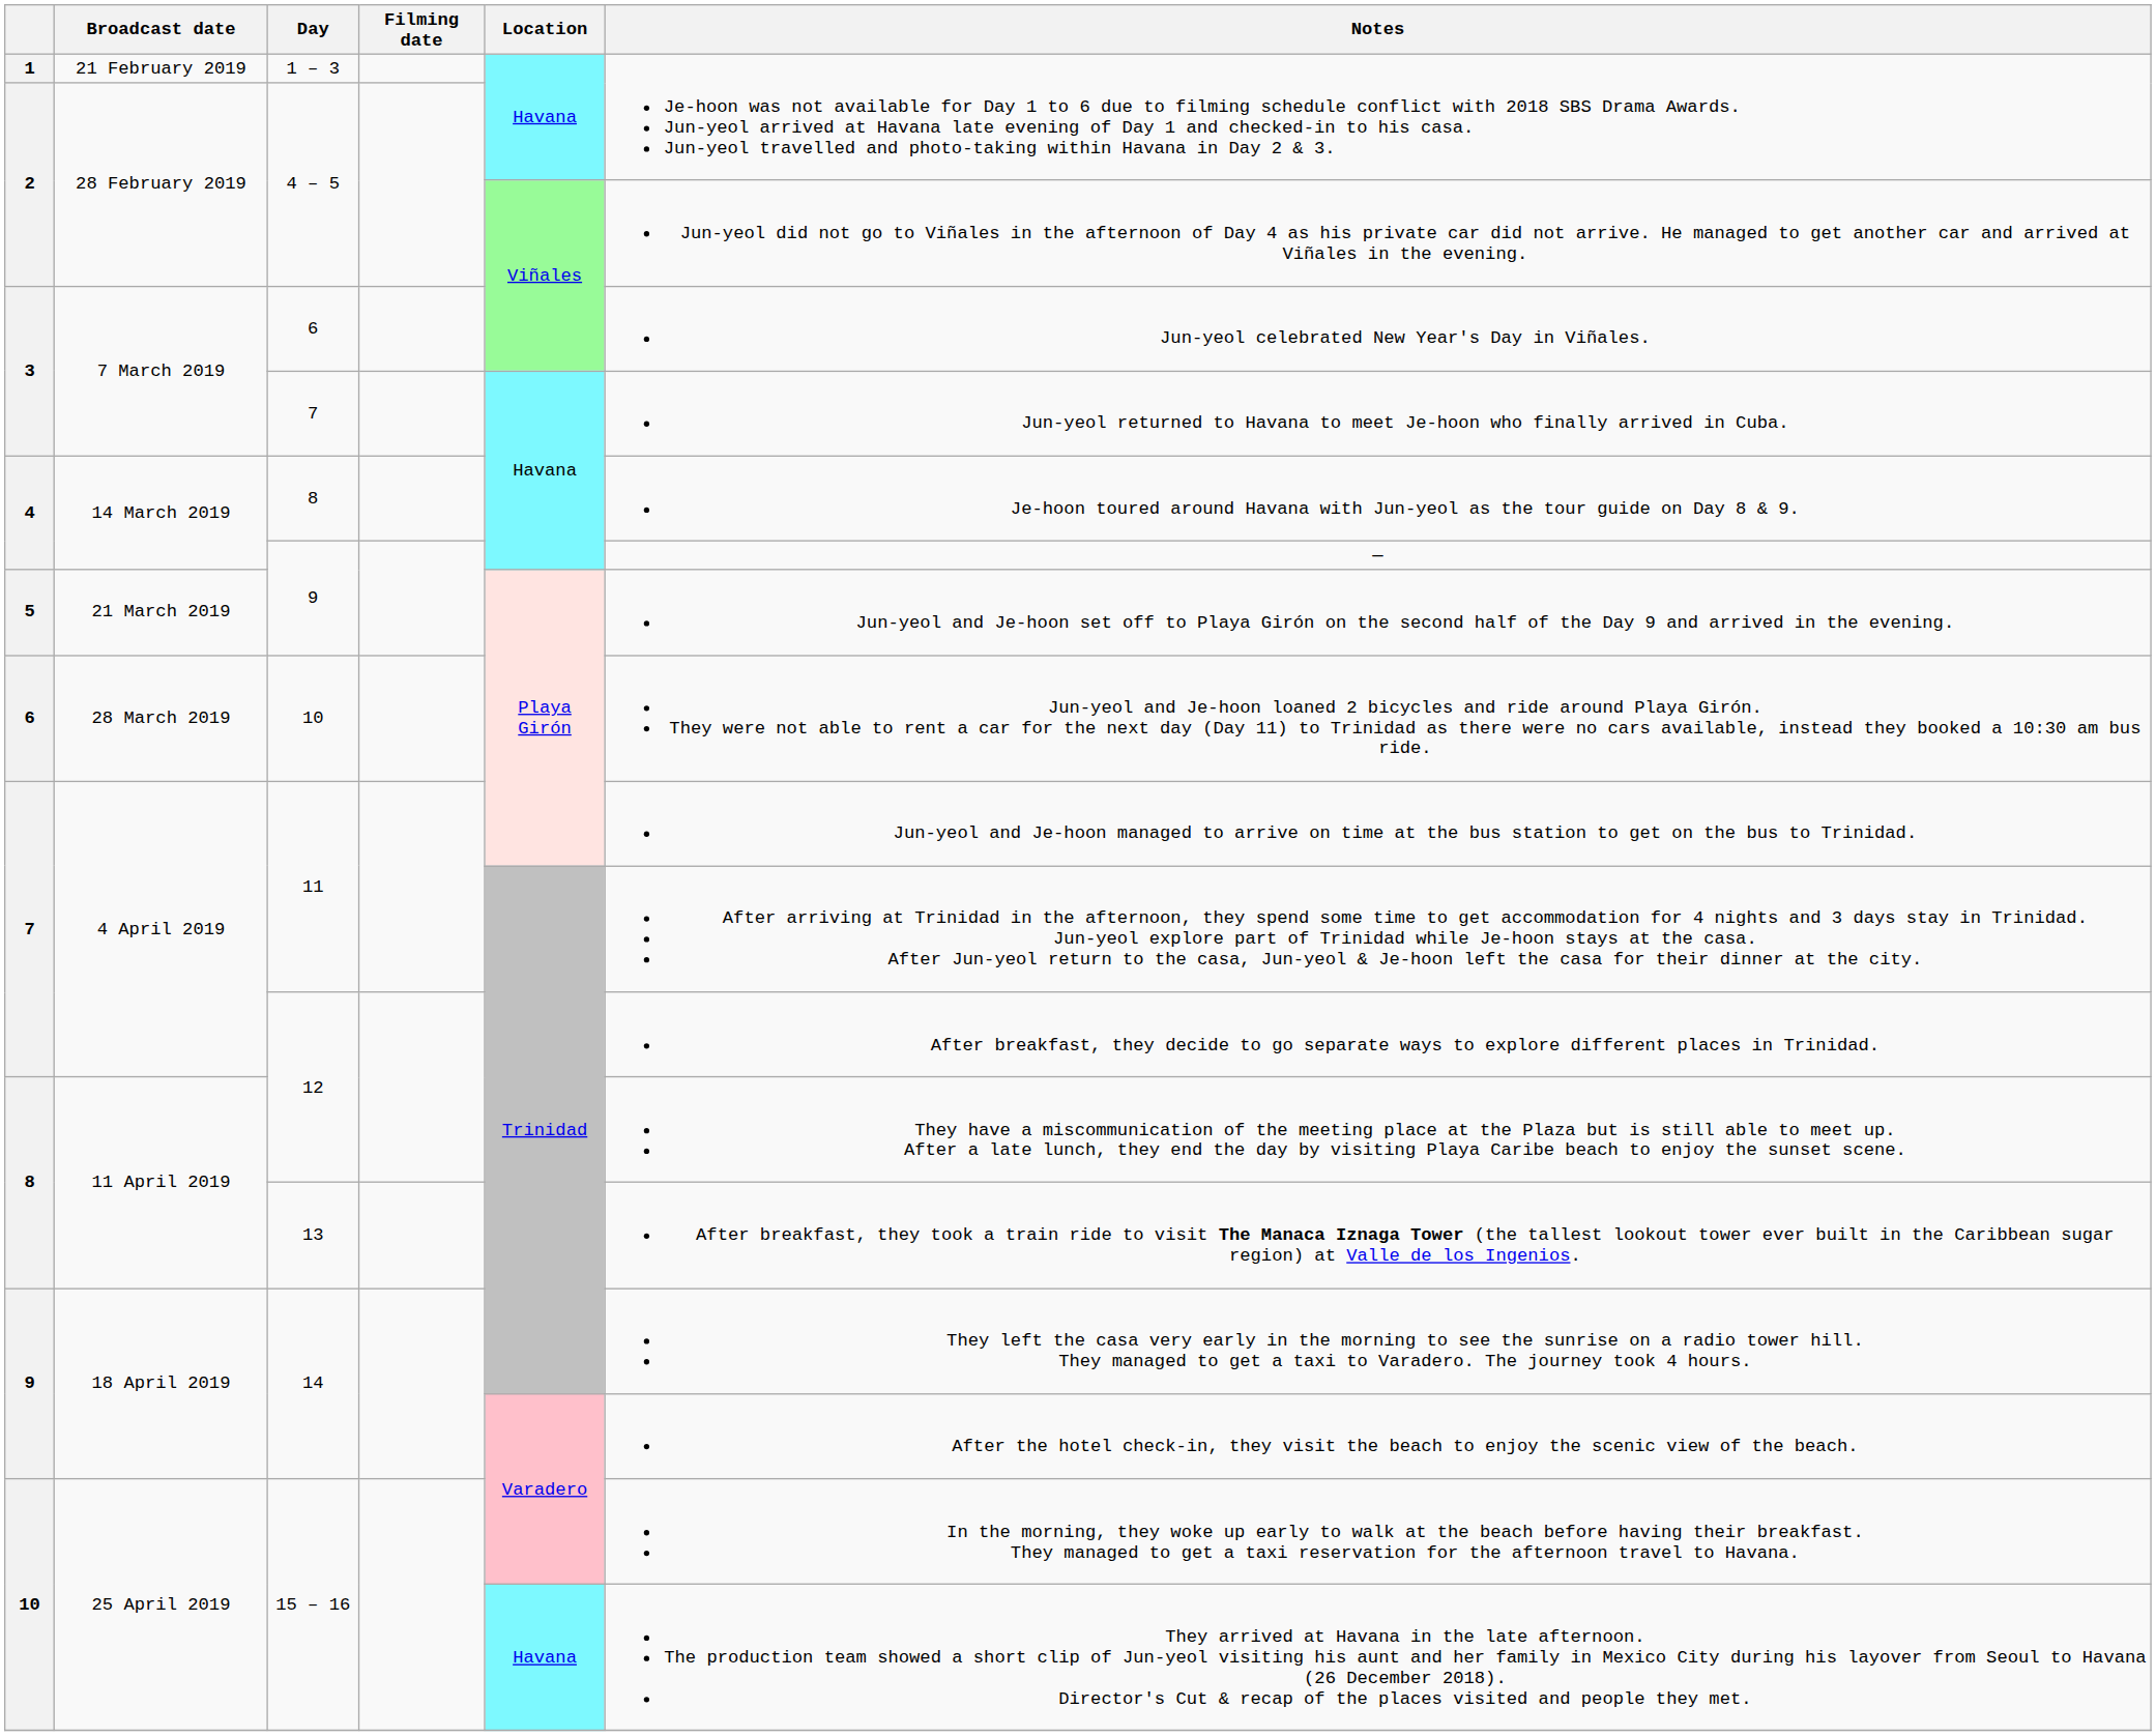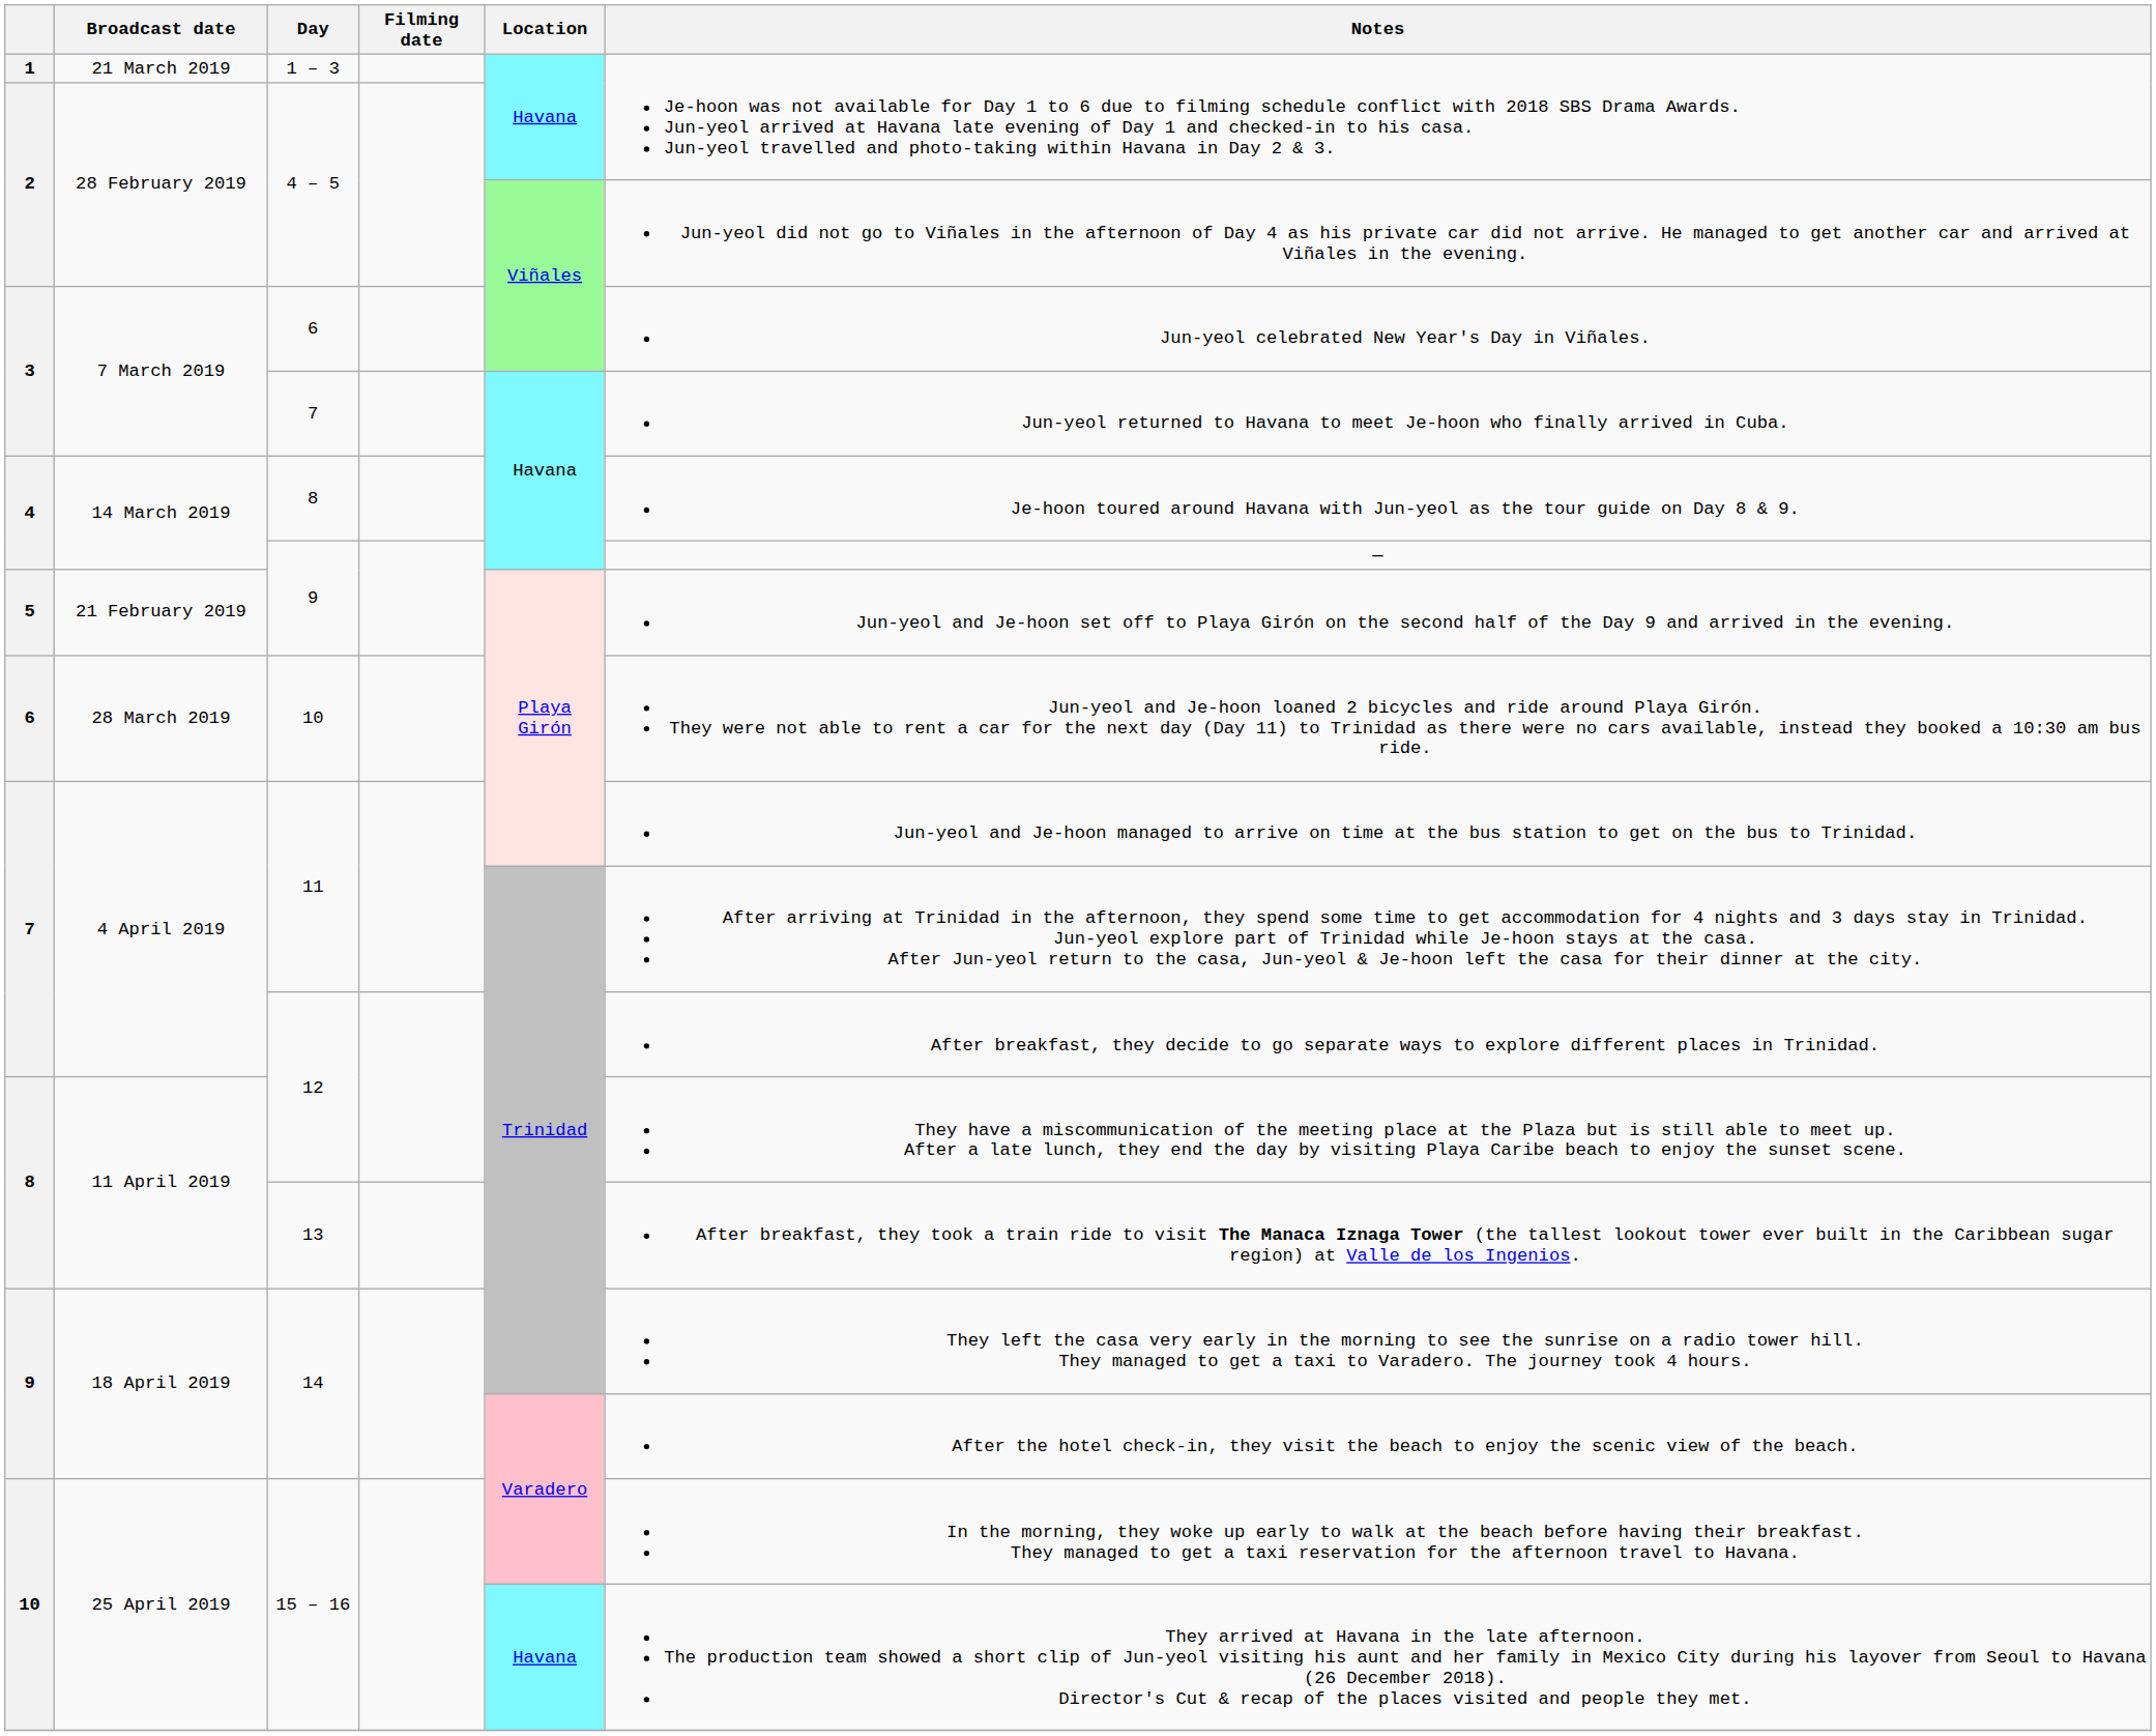1 – 3 | Broadcast date: 21 February 2019 -> 21 March 2019
5 / 9 | Broadcast date: 21 March 2019 -> 21 February 2019
